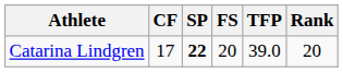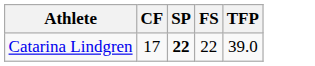- column: Rank | 20
Catarina Lindgren | FS: 20 -> 22
